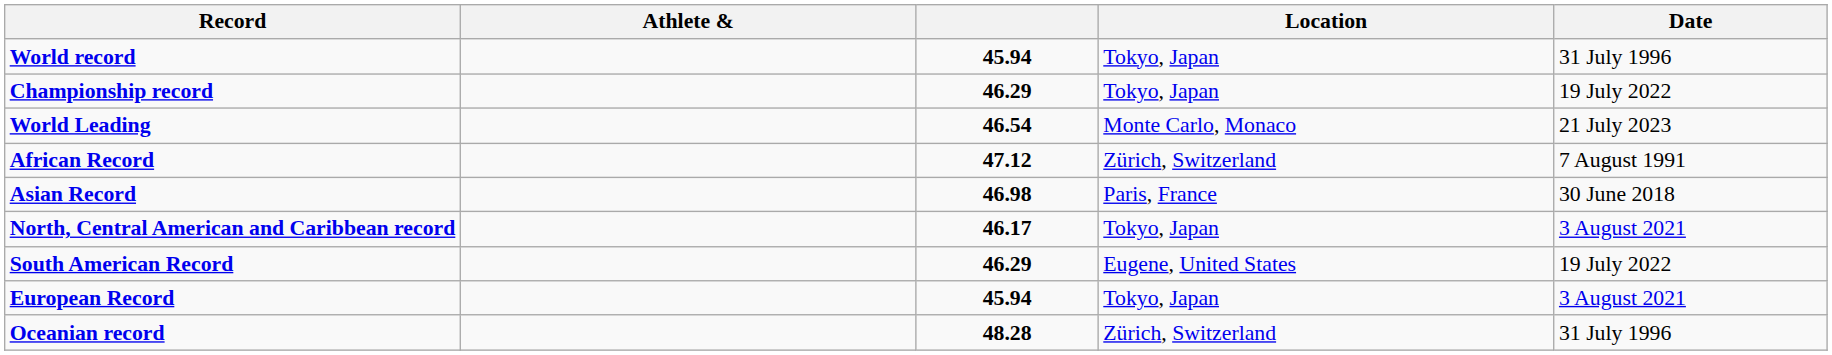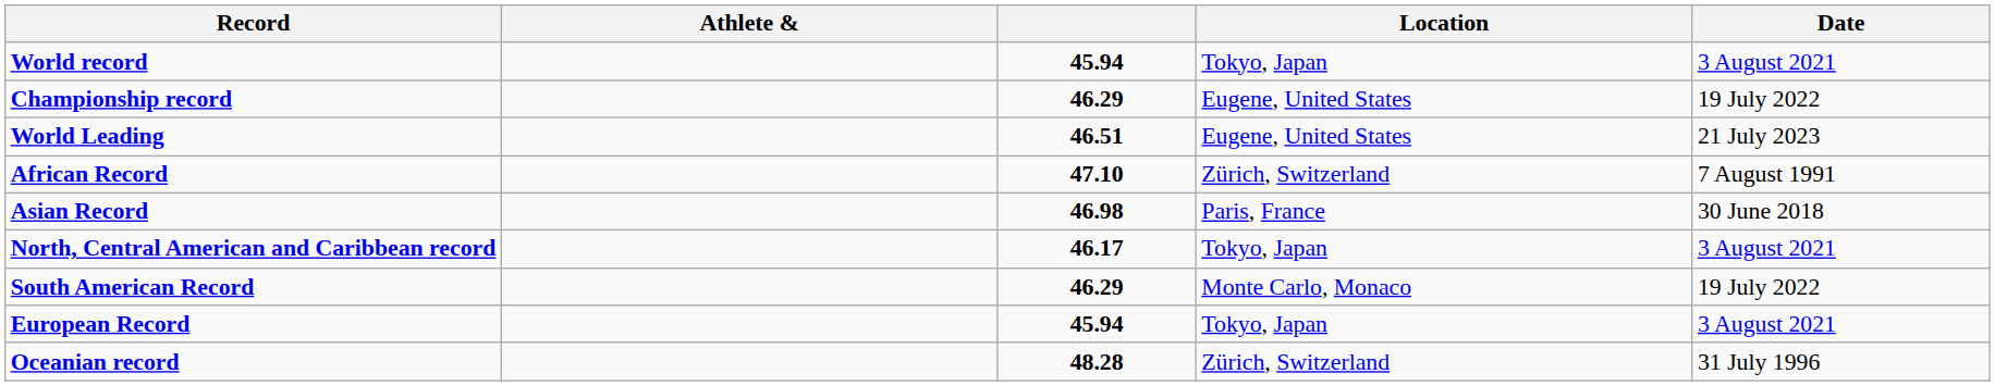World record | Date: 31 July 1996 -> 3 August 2021
Championship record | Location: Tokyo, Japan -> Eugene, United States
World Leading | column 3: 46.54 -> 46.51
World Leading | Location: Monte Carlo, Monaco -> Eugene, United States
African Record | column 3: 47.12 -> 47.10
South American Record | Location: Eugene, United States -> Monte Carlo, Monaco
